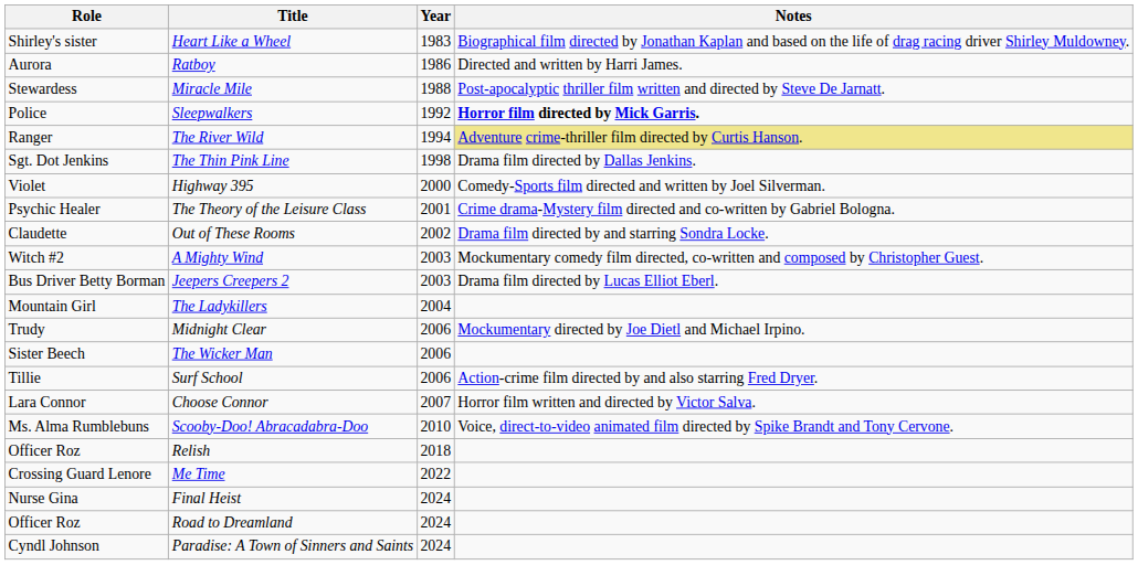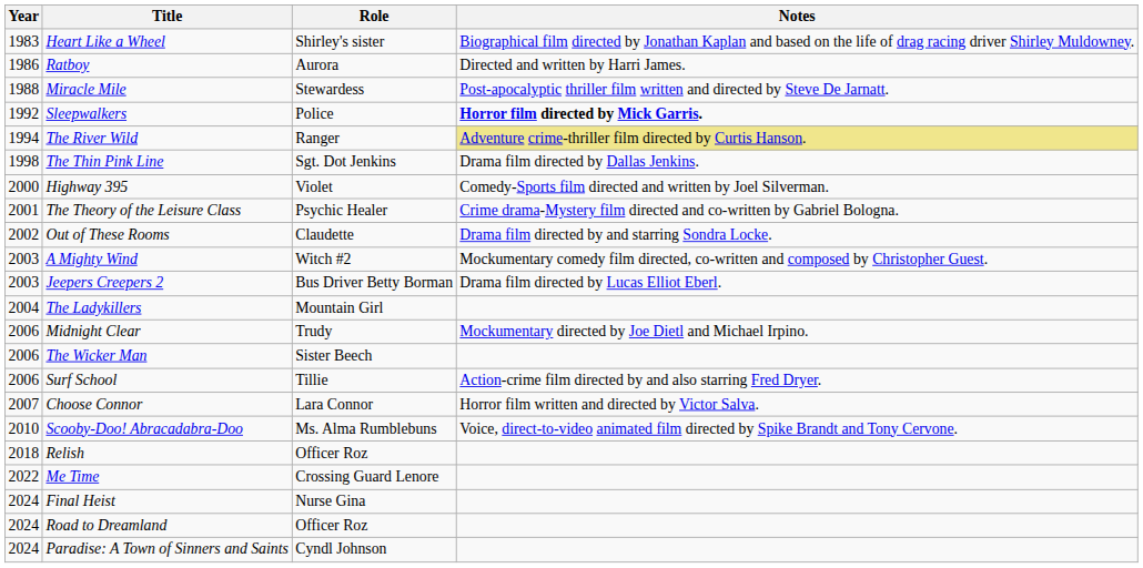columns swapped: Year <-> Role
